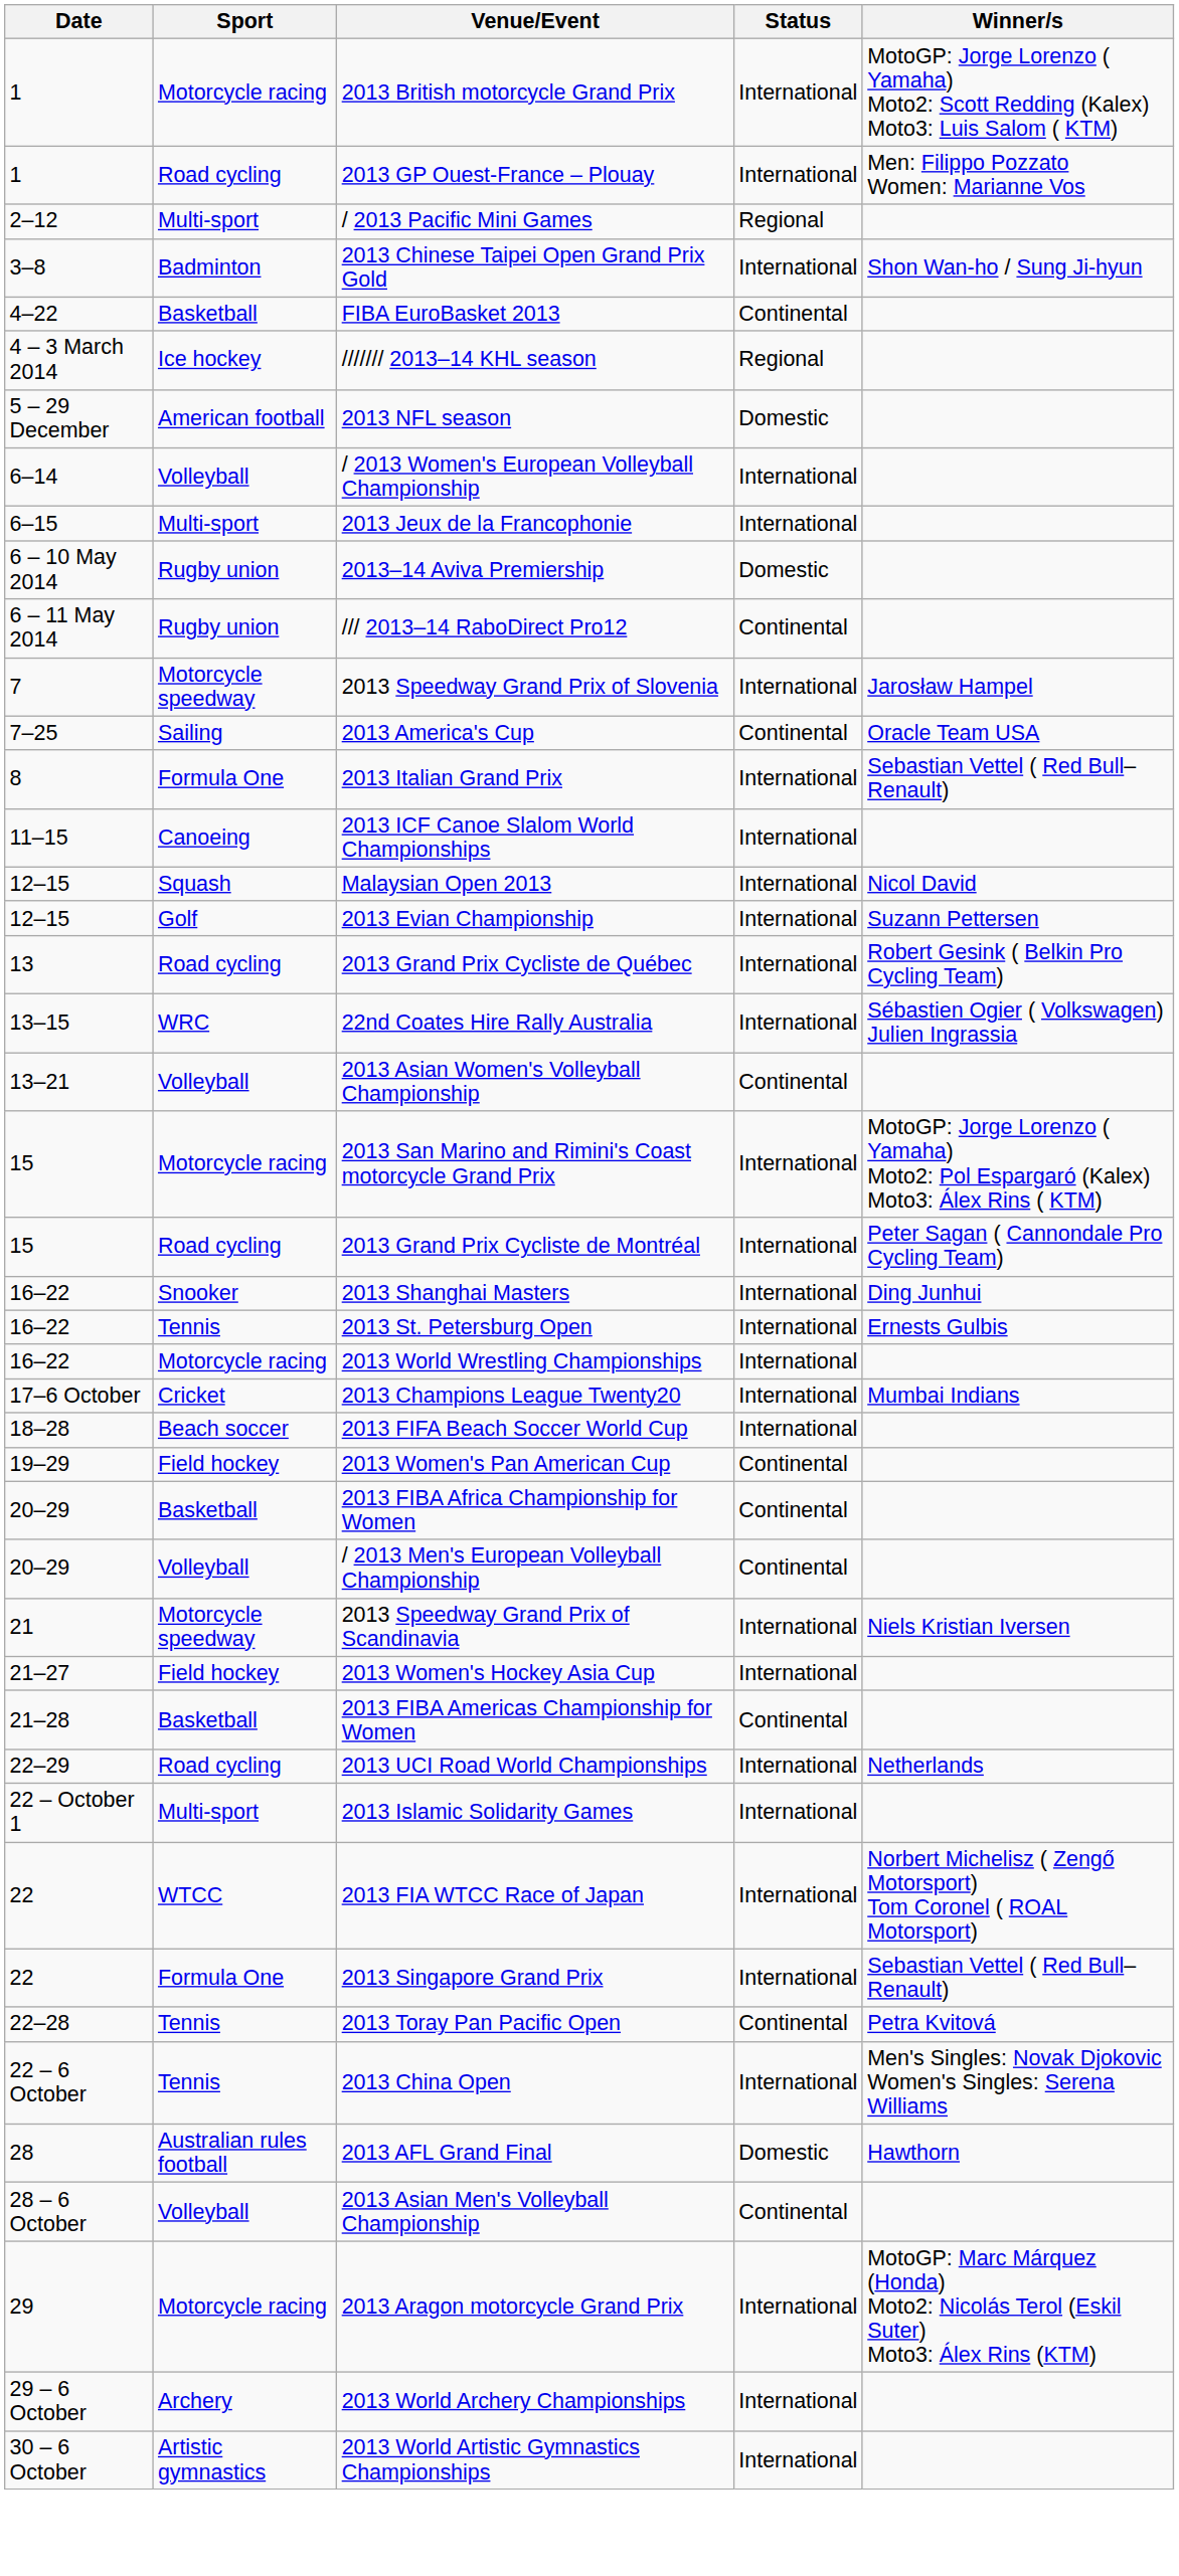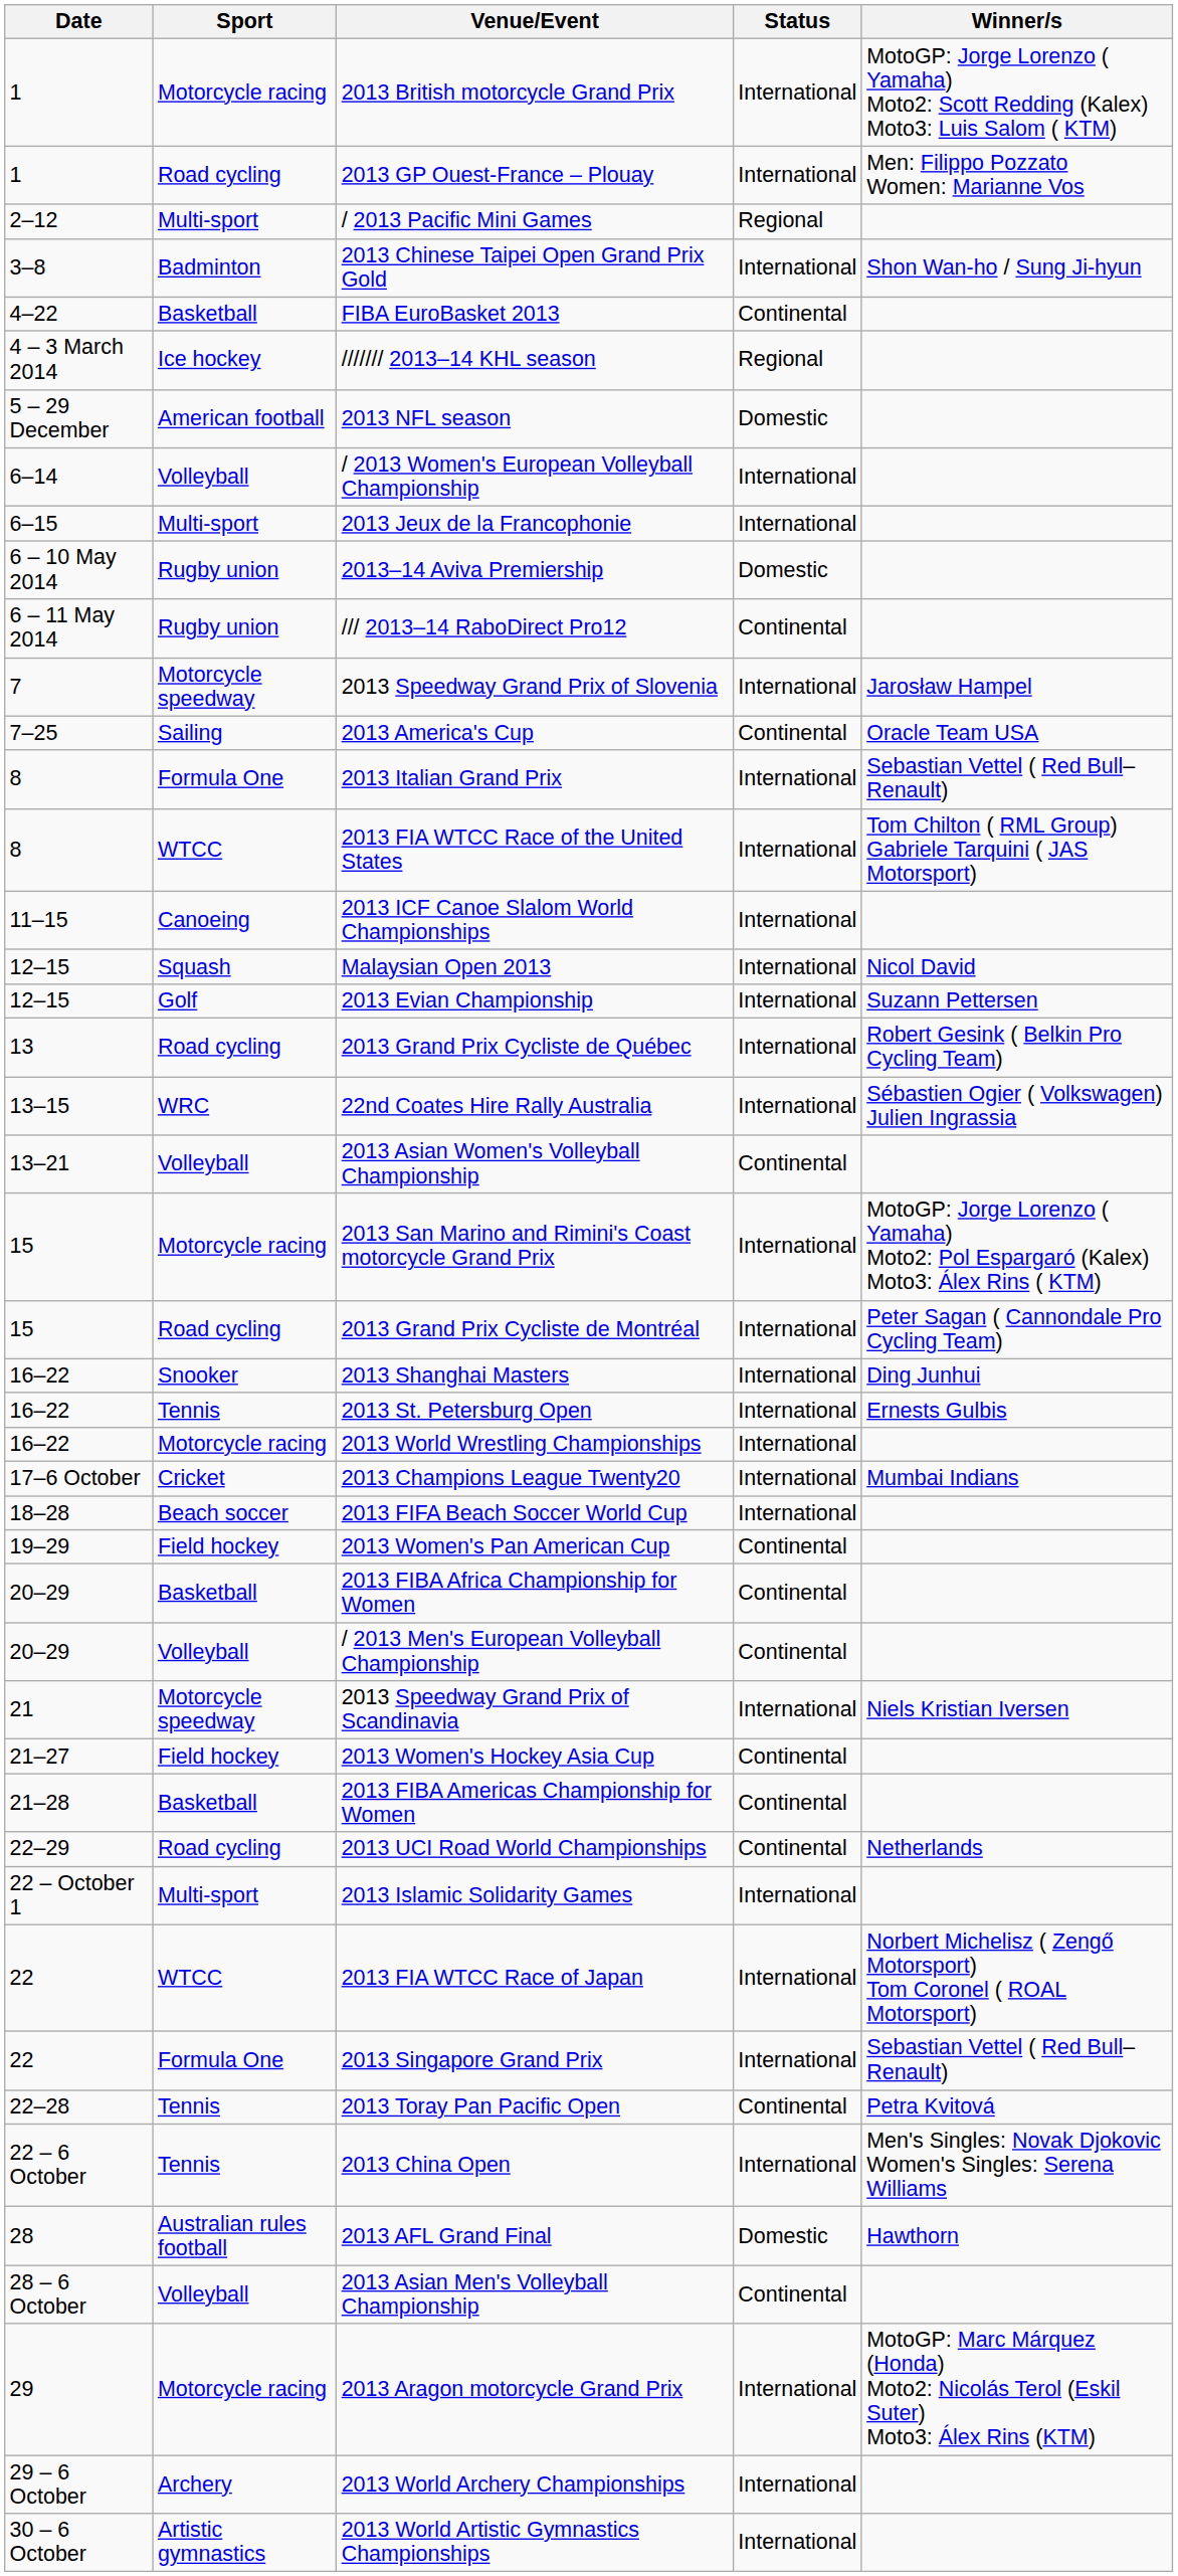+ row: 8 | WTCC | 2013 FIA WTCC Race of the United States | International | Tom Chilton ( RML Group) Gabriele Tarquini ( JAS Motorsport)
2013 Women's Hockey Asia Cup | Status: International -> Continental
2013 UCI Road World Championships | Status: International -> Continental
